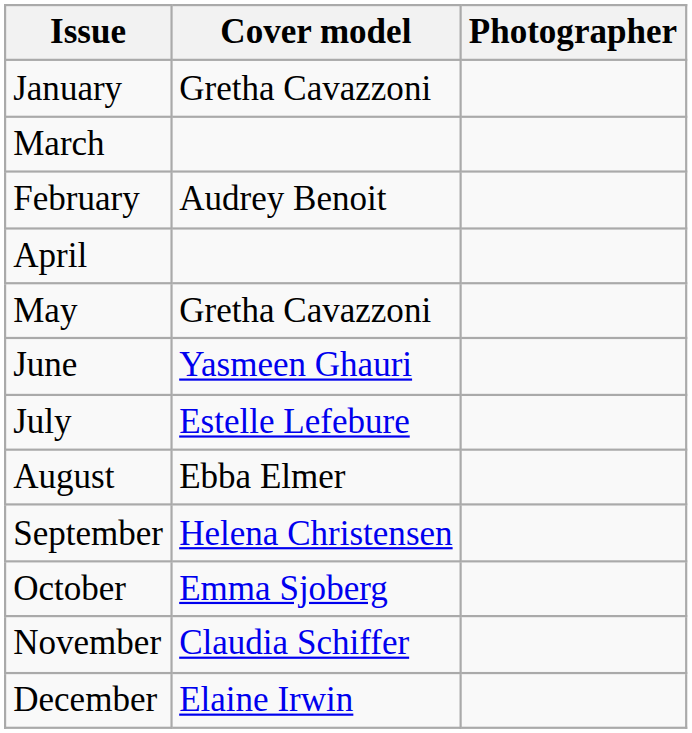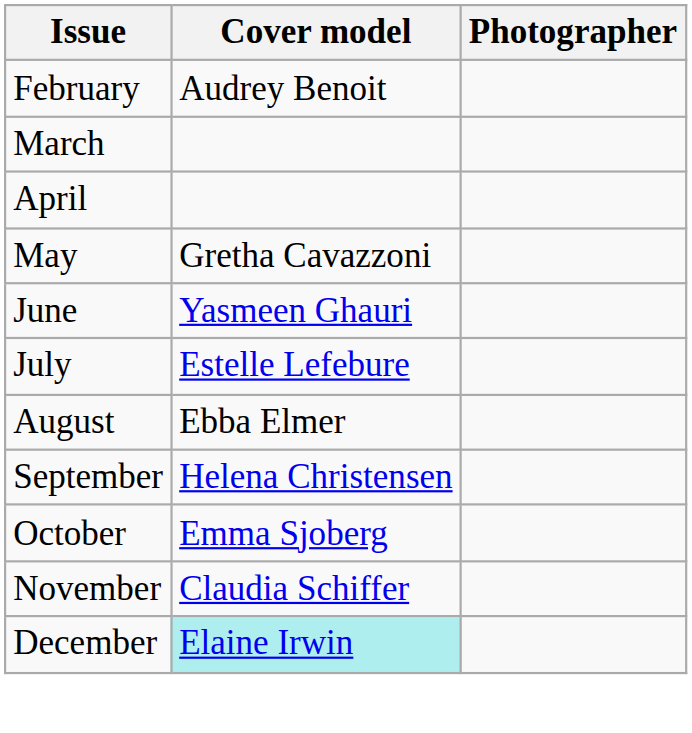- row: January | Gretha Cavazzoni
rows swapped: February <-> March
December | Cover model: no background -> paleturquoise background
